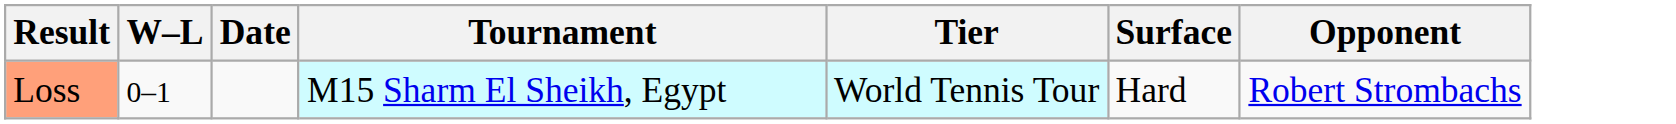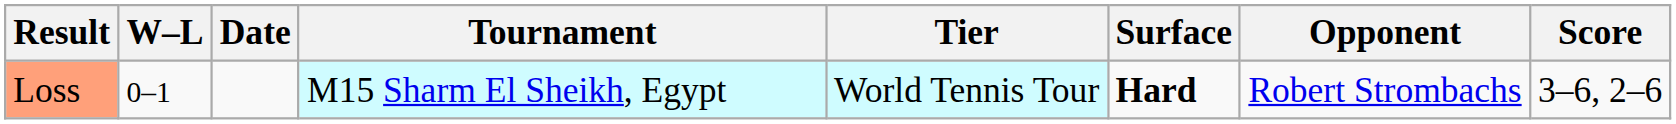+ column: Score | 3–6, 2–6
Loss | Surface: normal -> bold
